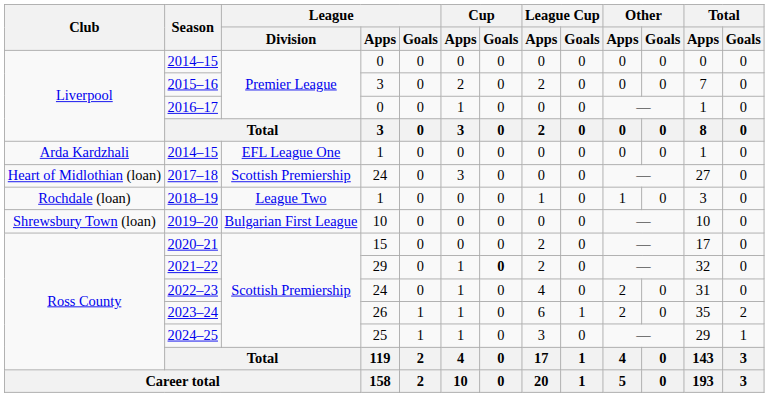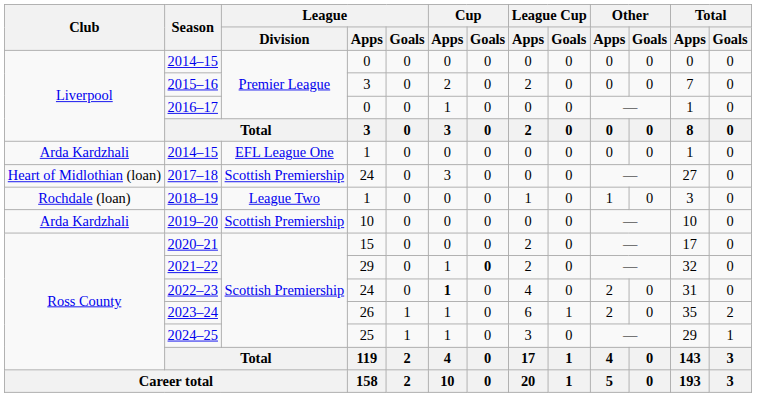2019–20 | Club: Shrewsbury Town (loan) -> Arda Kardzhali
2019–20 | League / Division: Bulgarian First League -> Scottish Premiership
2022–23 | Cup / Apps: normal -> bold
